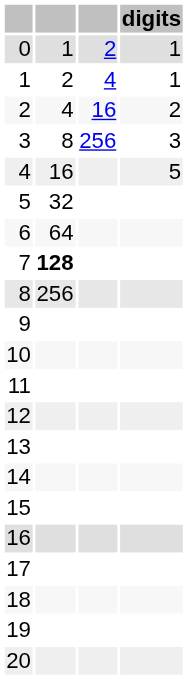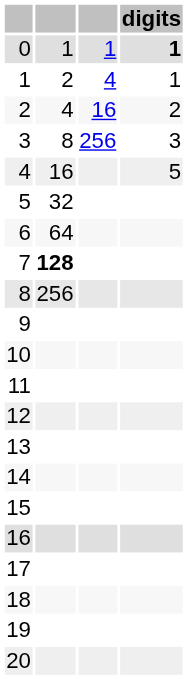0 | column 3: 2 -> 1
0 | digits: normal -> bold
